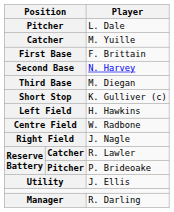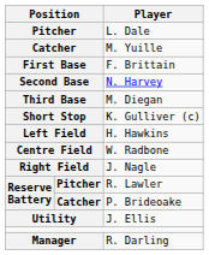R. Lawler | column 2: Catcher -> Pitcher
P. Brideoake | column 2: Pitcher -> Catcher
